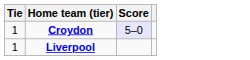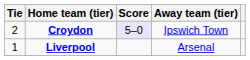+ column: Away team (tier) | Ipswich Town | Arsenal
Croydon | Tie: 1 -> 2
